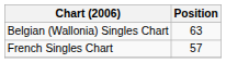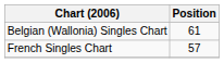Belgian (Wallonia) Singles Chart | Position: 63 -> 61
